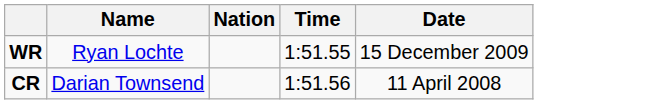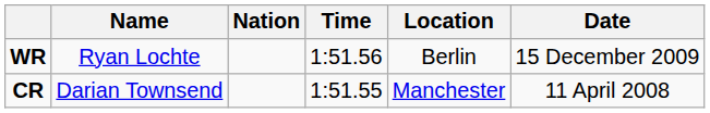+ column: Location | Berlin | Manchester
WR | Time: 1:51.55 -> 1:51.56
CR | Time: 1:51.56 -> 1:51.55
